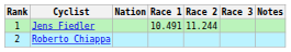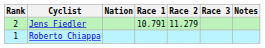Jens Fiedler | Rank: 1 -> 2
Jens Fiedler | Race 1: 10.491 -> 10.791
Jens Fiedler | Race 2: 11.244 -> 11.279
Roberto Chiappa | Rank: 2 -> 1
